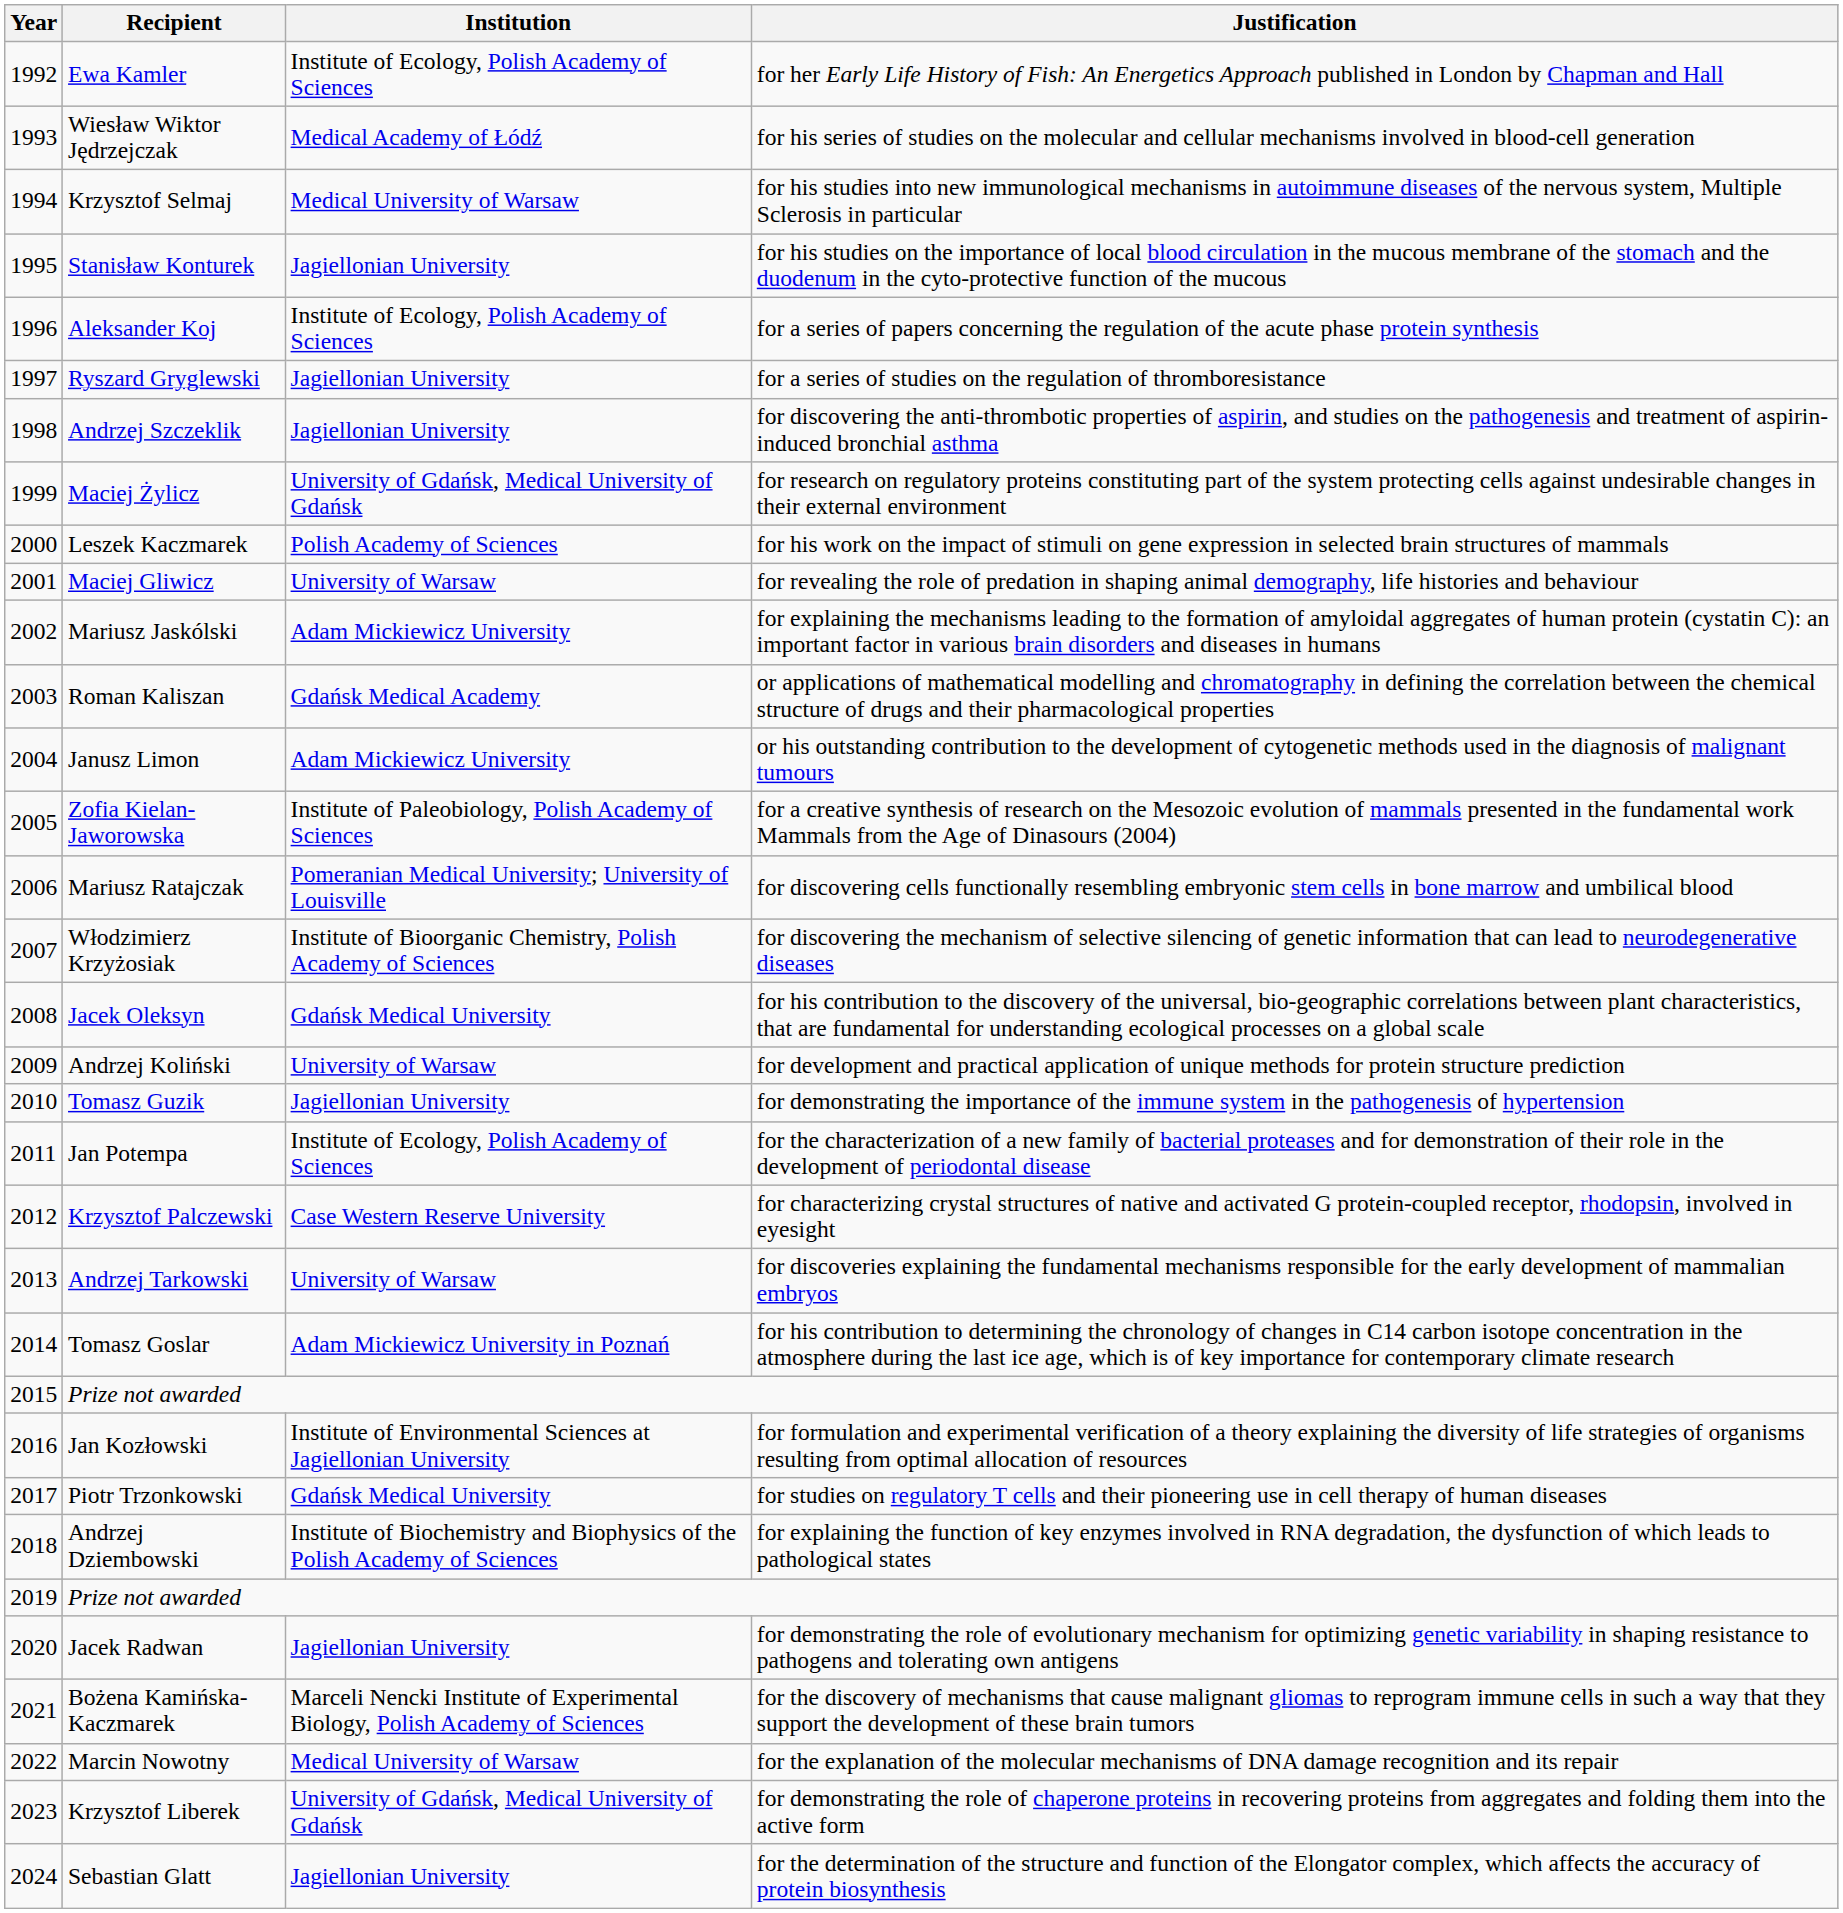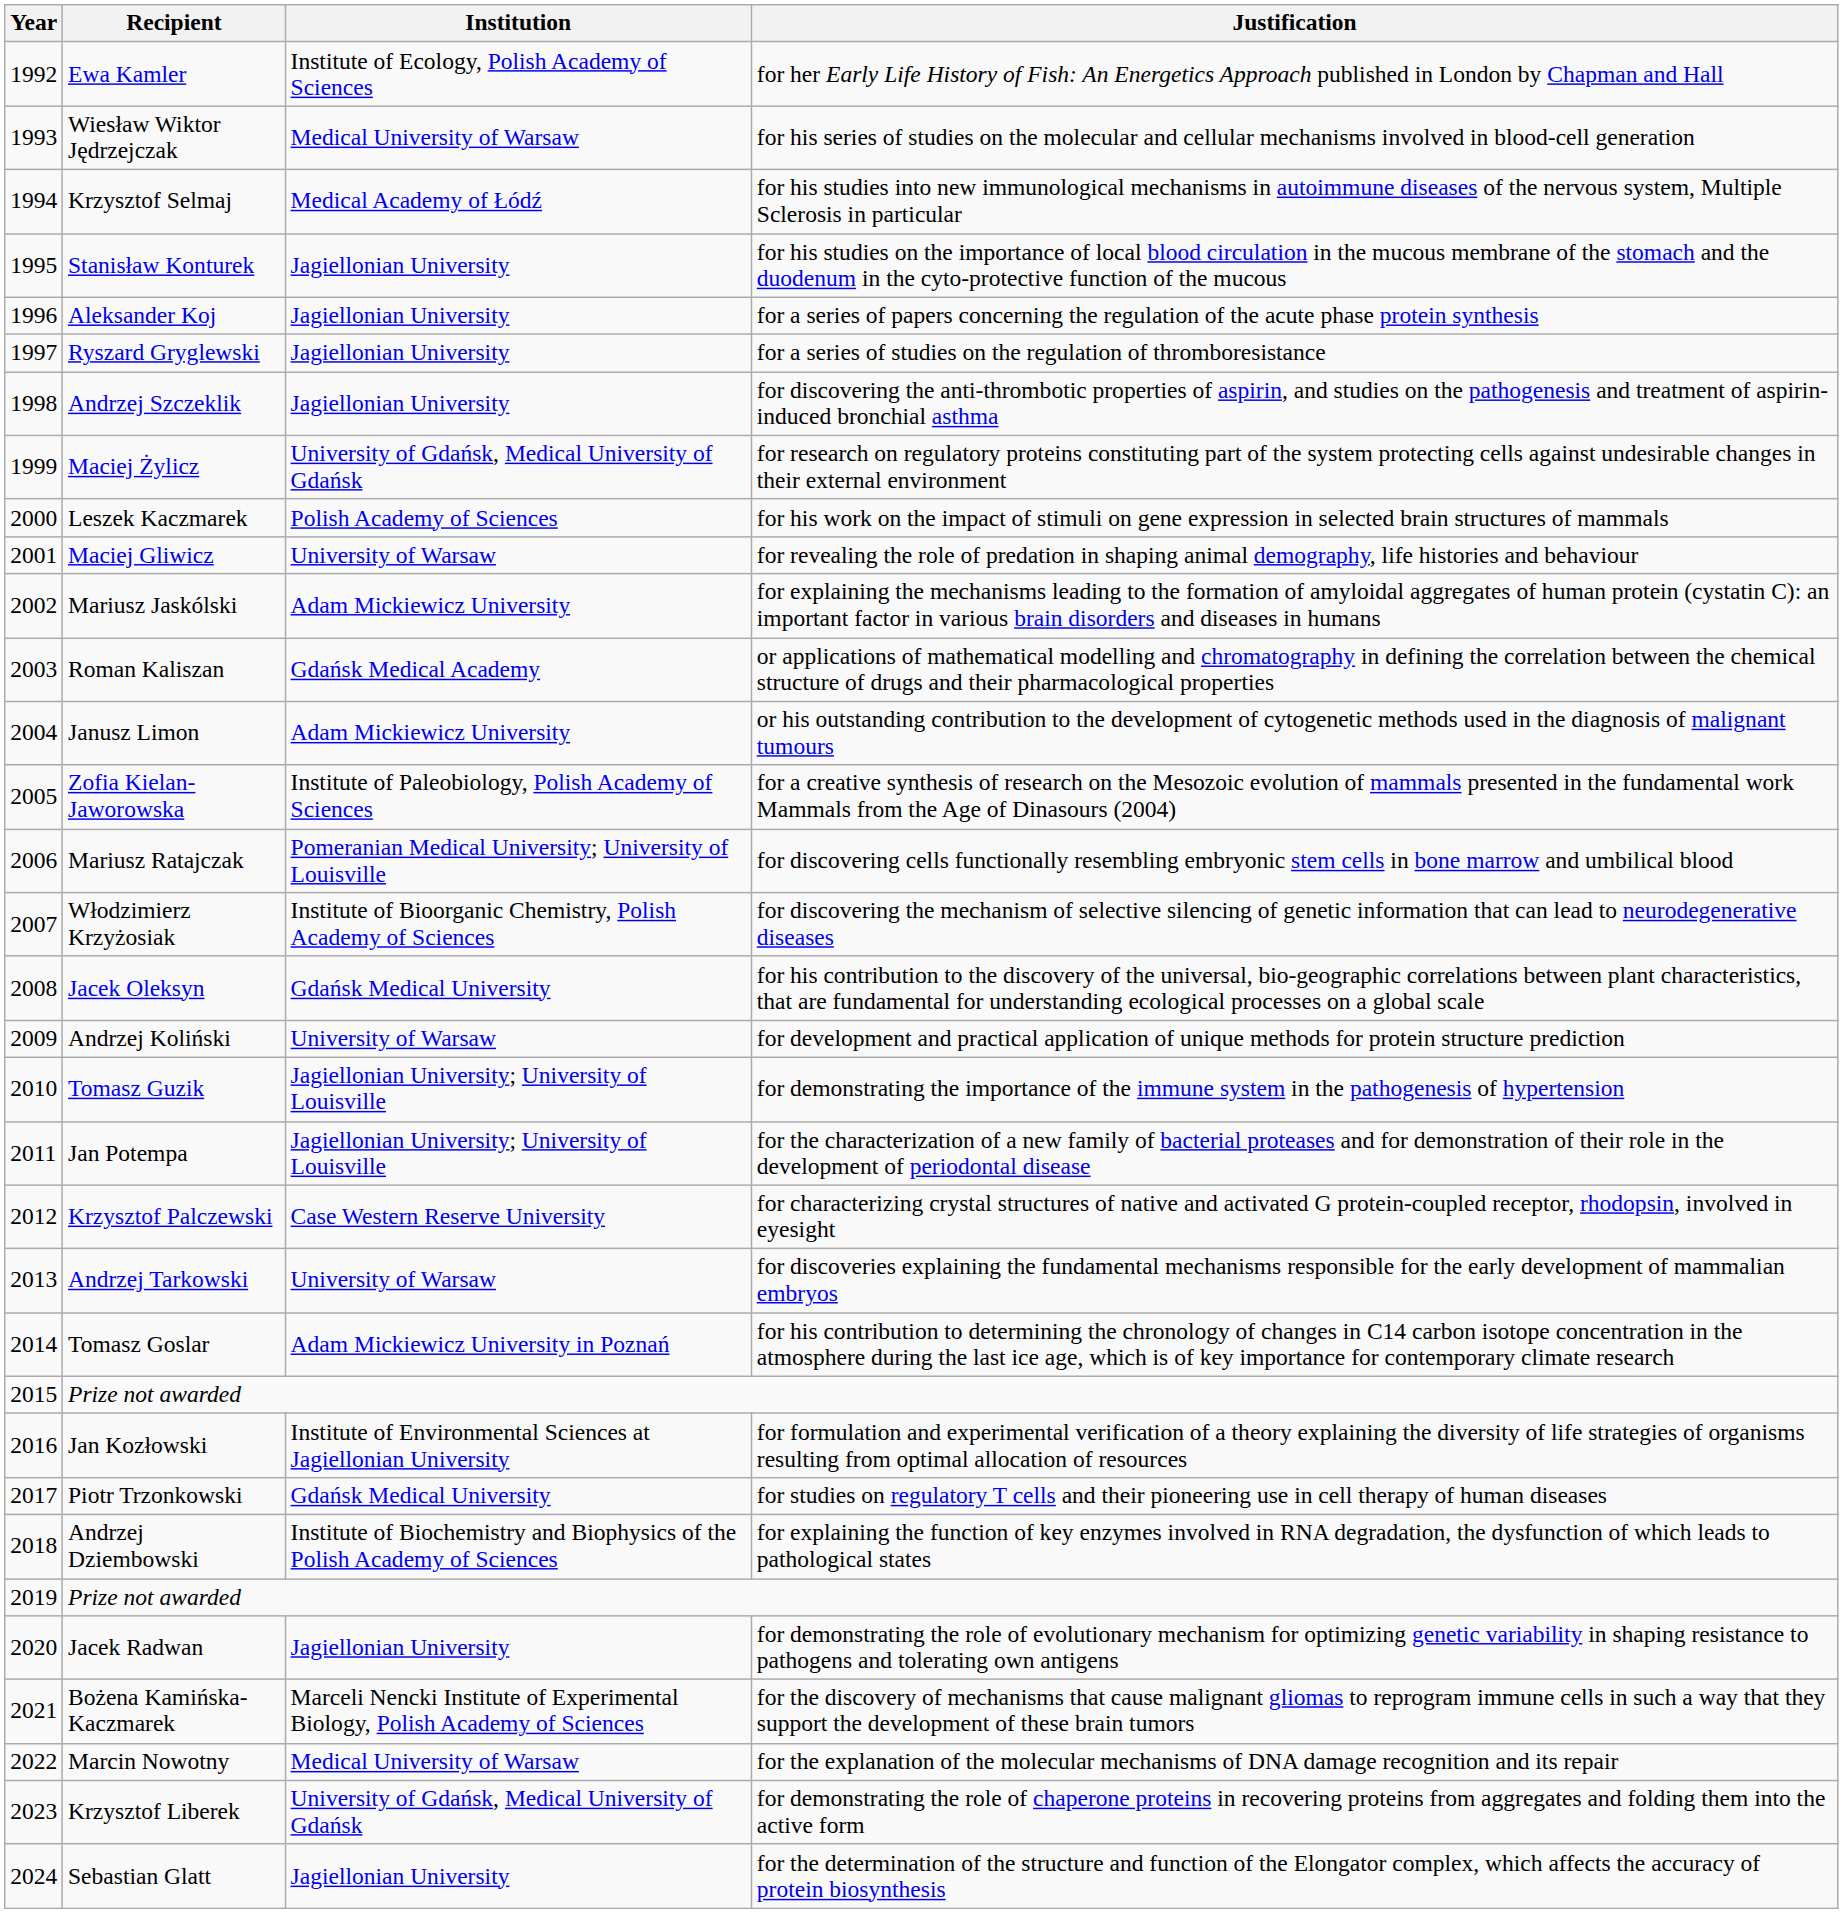Wiesław Wiktor Jędrzejczak | Institution: Medical Academy of Łódź -> Medical University of Warsaw
Krzysztof Selmaj | Institution: Medical University of Warsaw -> Medical Academy of Łódź
Aleksander Koj | Institution: Institute of Ecology, Polish Academy of Sciences -> Jagiellonian University
Tomasz Guzik | Institution: Jagiellonian University -> Jagiellonian University; University of Louisville
Jan Potempa | Institution: Institute of Ecology, Polish Academy of Sciences -> Jagiellonian University; University of Louisville
